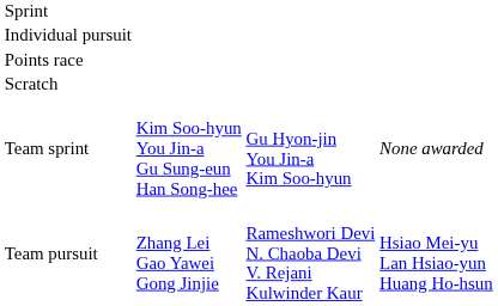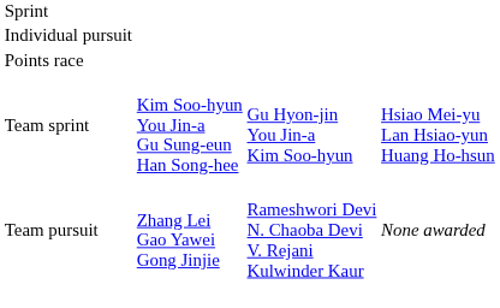- row: Scratch
Team sprint | column 4: None awarded -> Hsiao Mei-yu Lan Hsiao-yun Huang Ho-hsun
Team pursuit | column 4: Hsiao Mei-yu Lan Hsiao-yun Huang Ho-hsun -> None awarded
